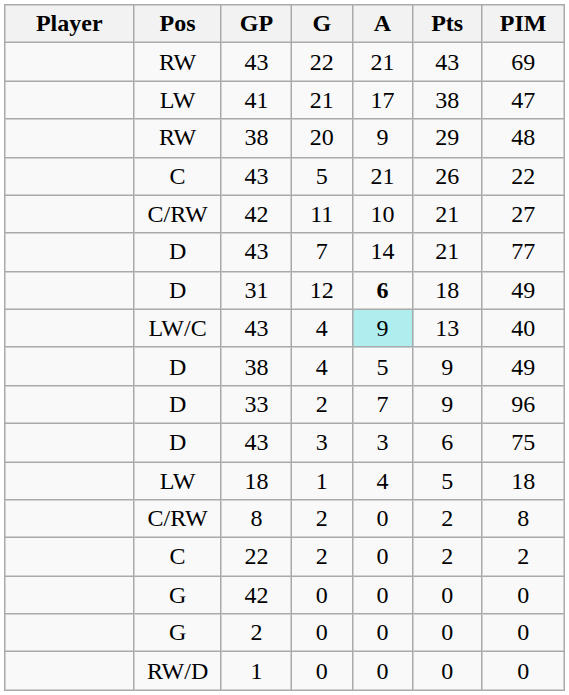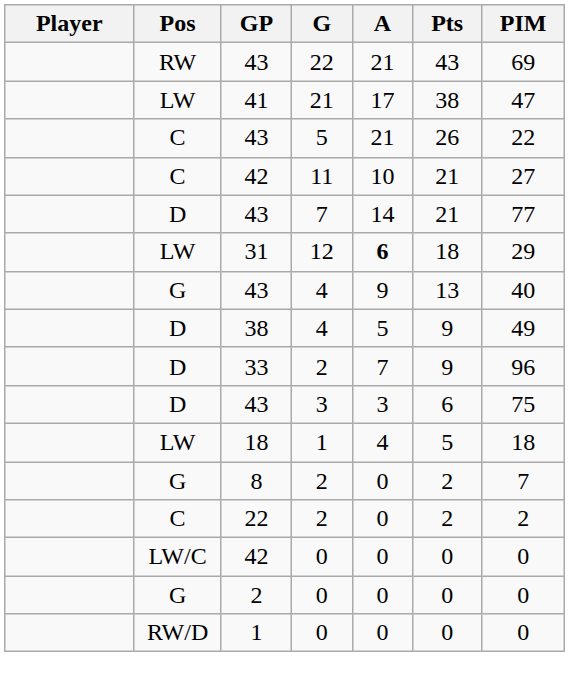- row: RW | 38 | 20 | 9 | 29 | 48
11 | Pos: C/RW -> C
12 | Pos: D -> LW
12 | PIM: 49 -> 29
43 / 4 | Pos: LW/C -> G
43 / 4 | A: paleturquoise background -> no background
8 / 2 | Pos: C/RW -> G
8 / 2 | PIM: 8 -> 7
42 / 0 | Pos: G -> LW/C
